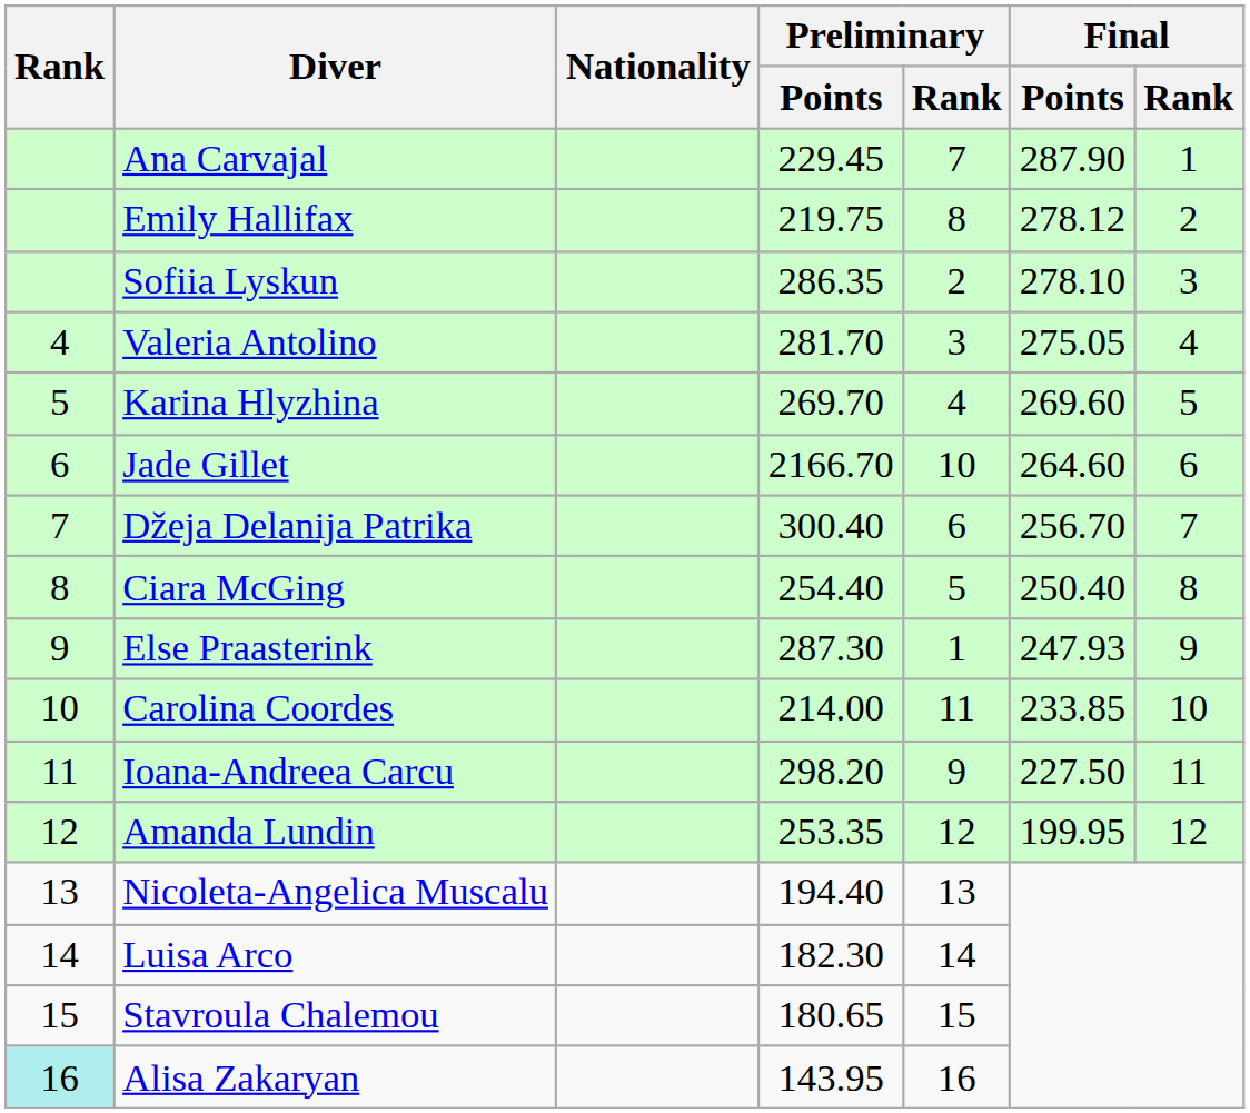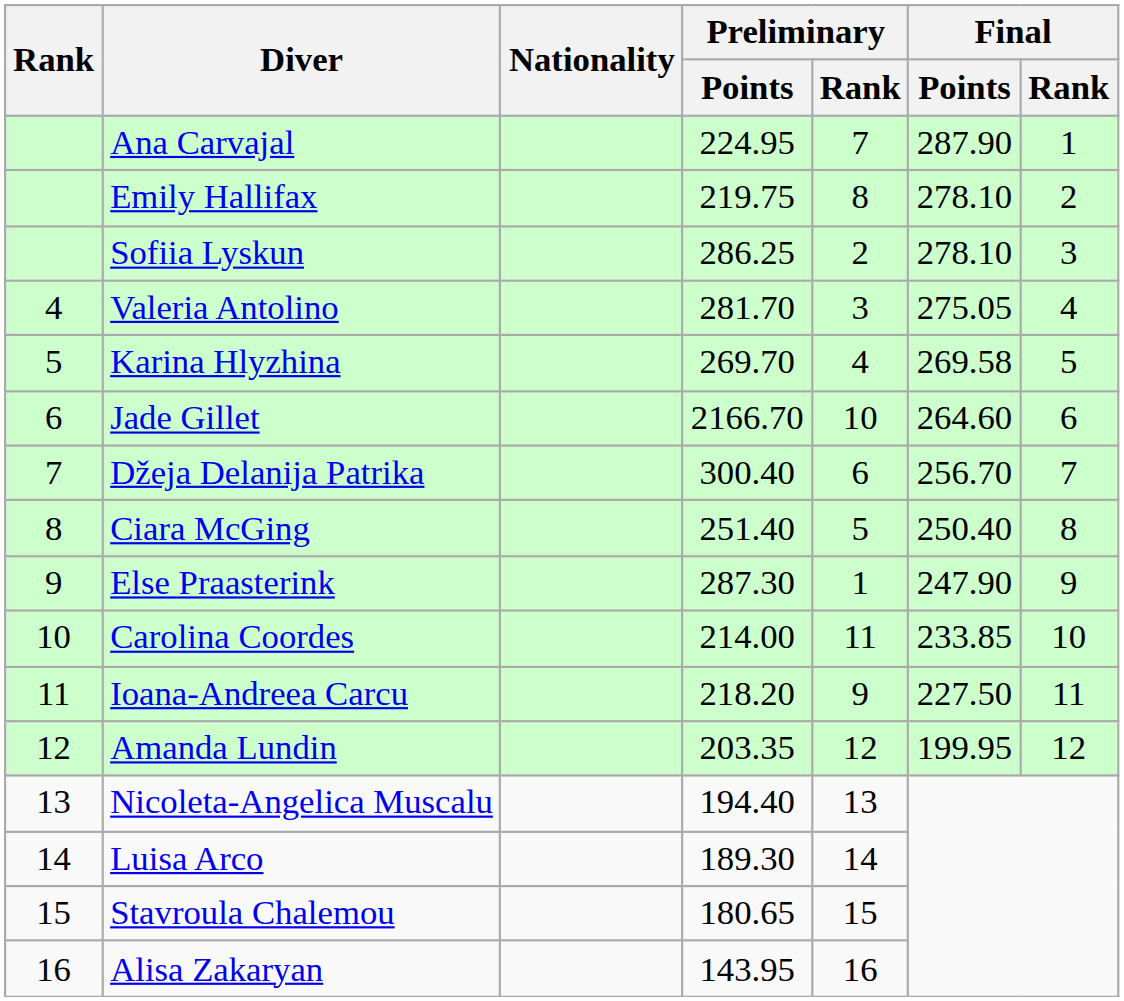Ana Carvajal | Preliminary / Points: 229.45 -> 224.95
Emily Hallifax | Final / Points: 278.12 -> 278.10
Sofiia Lyskun | Preliminary / Points: 286.35 -> 286.25
Karina Hlyzhina | Final / Points: 269.60 -> 269.58
Ciara McGing | Preliminary / Points: 254.40 -> 251.40
Else Praasterink | Final / Points: 247.93 -> 247.90
Ioana-Andreea Carcu | Preliminary / Points: 298.20 -> 218.20
Amanda Lundin | Preliminary / Points: 253.35 -> 203.35
Luisa Arco | Preliminary / Points: 182.30 -> 189.30
Alisa Zakaryan | Rank: paleturquoise background -> no background
